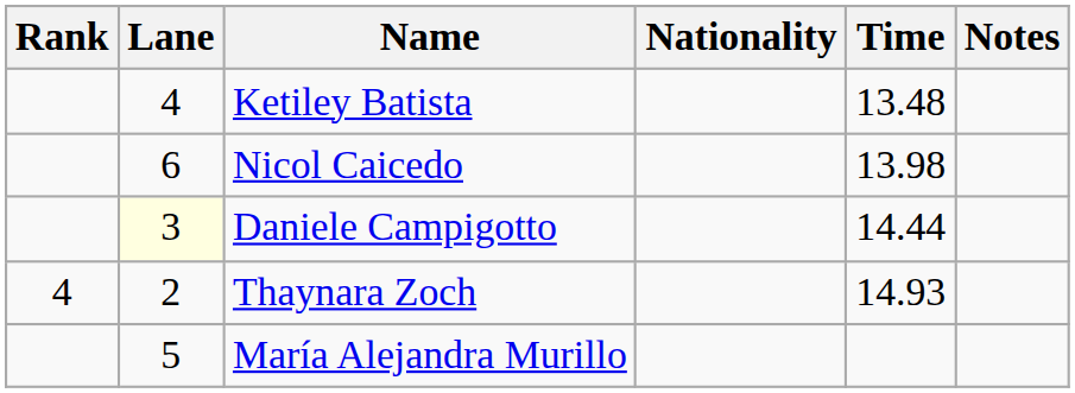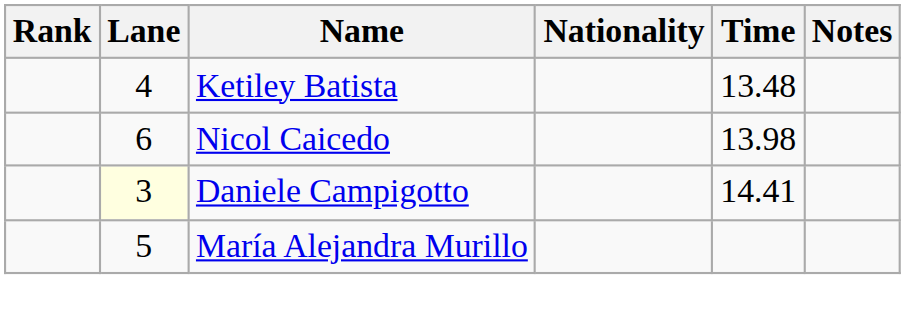Daniele Campigotto | Time: 14.44 -> 14.41
- row: 4 | 2 | Thaynara Zoch | 14.93
